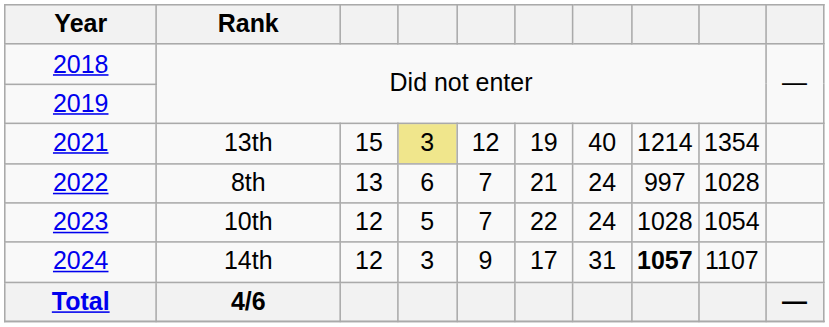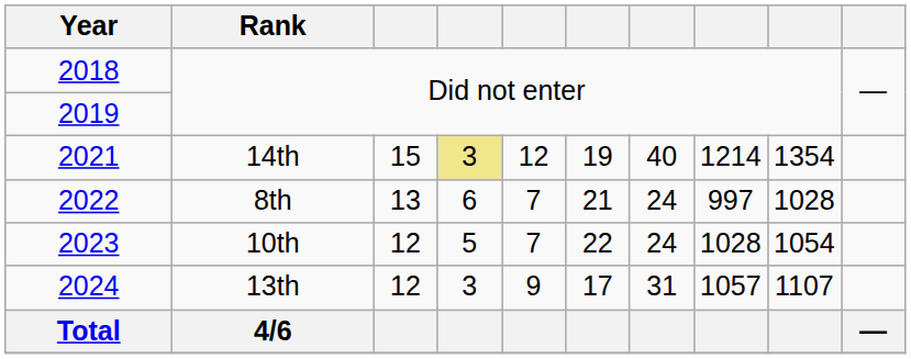2021 | Rank: 13th -> 14th
2024 | Rank: 14th -> 13th
2024 | column 8: bold -> normal
